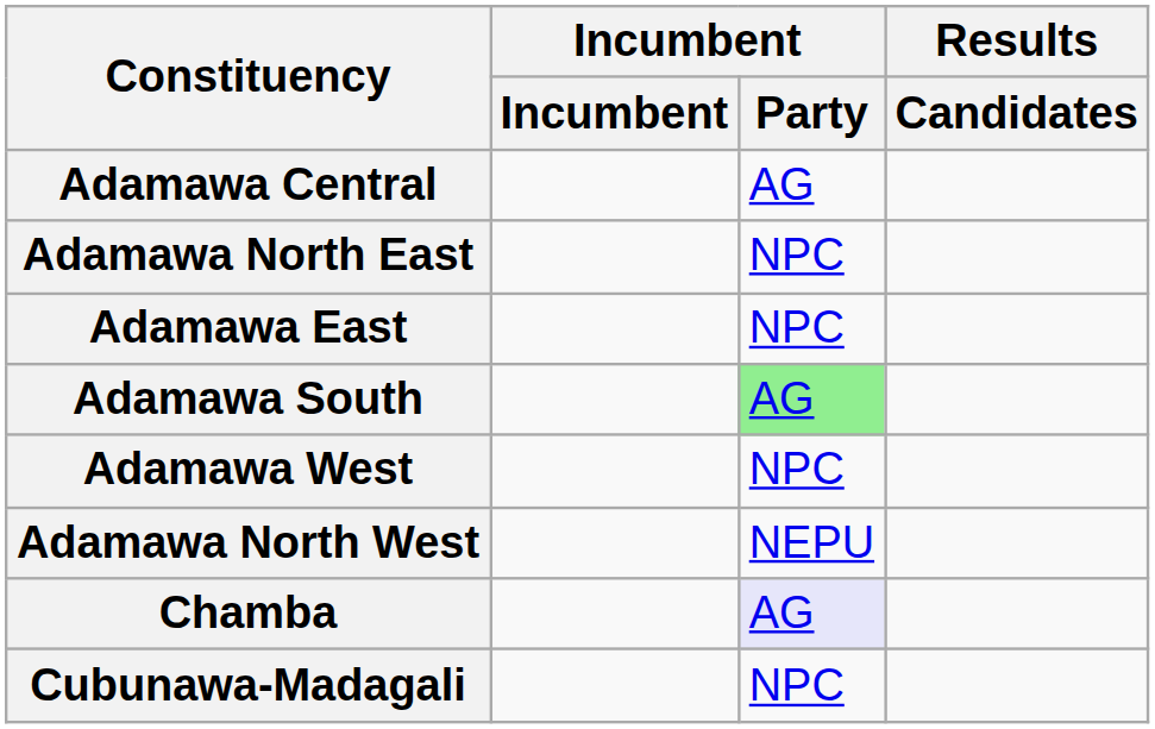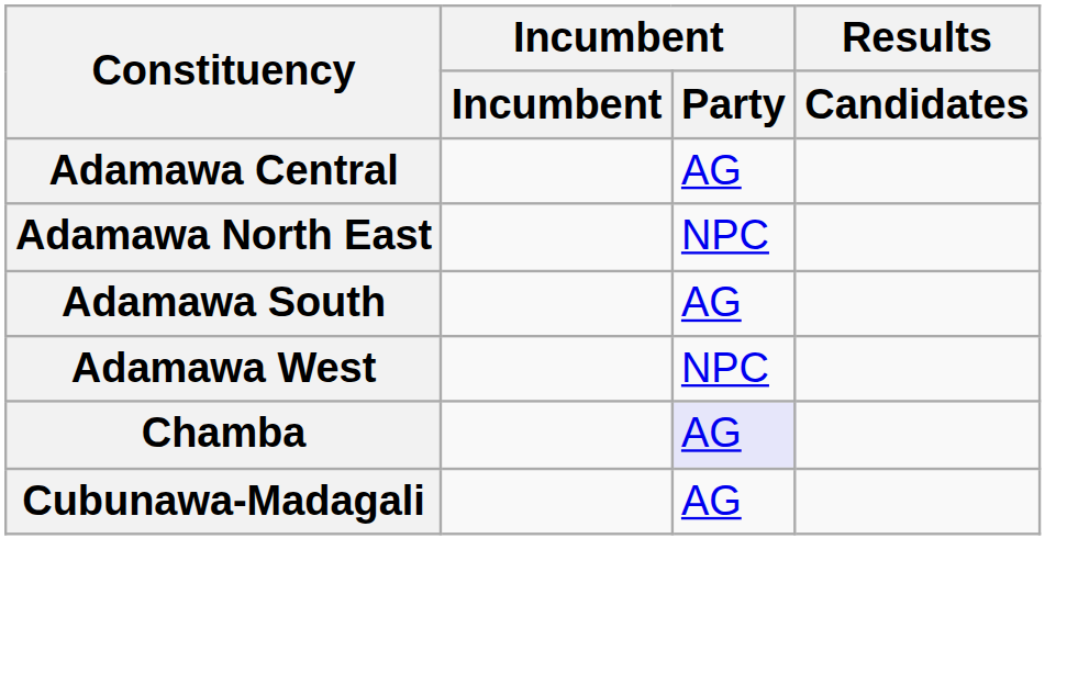- row: Adamawa East | NPC
Adamawa South | Incumbent / Party: lightgreen background -> no background
- row: Adamawa North West | NEPU
Cubunawa-Madagali | Incumbent / Party: NPC -> AG
